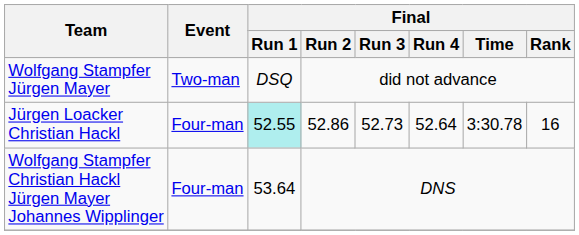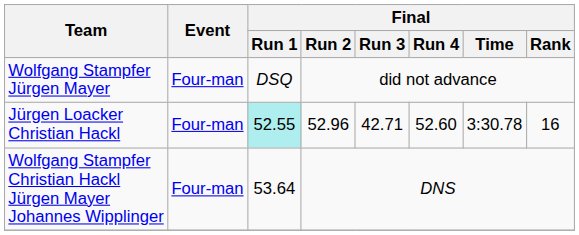Wolfgang Stampfer Jürgen Mayer | Event: Two-man -> Four-man
Jürgen Loacker Christian Hackl | Final / Run 2: 52.86 -> 52.96
Jürgen Loacker Christian Hackl | Final / Run 3: 52.73 -> 42.71
Jürgen Loacker Christian Hackl | Final / Run 4: 52.64 -> 52.60
